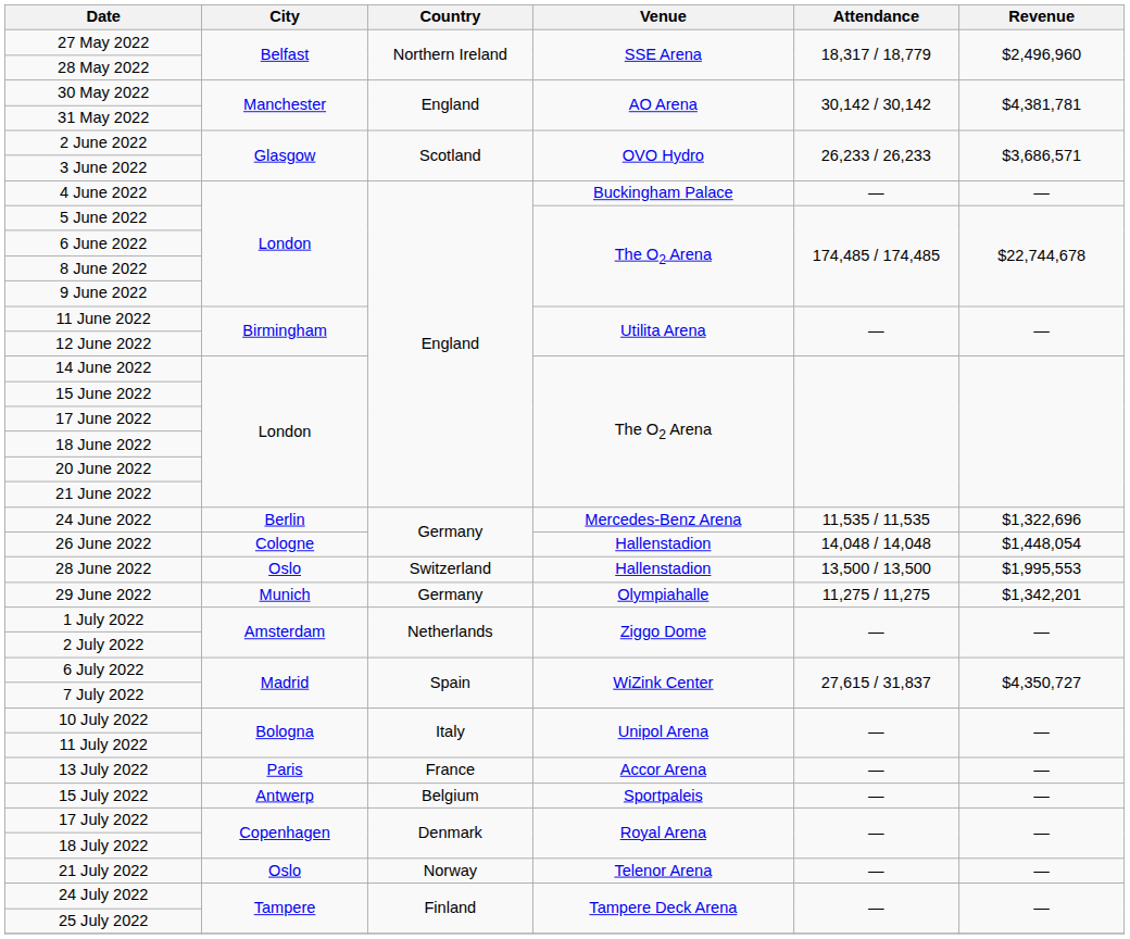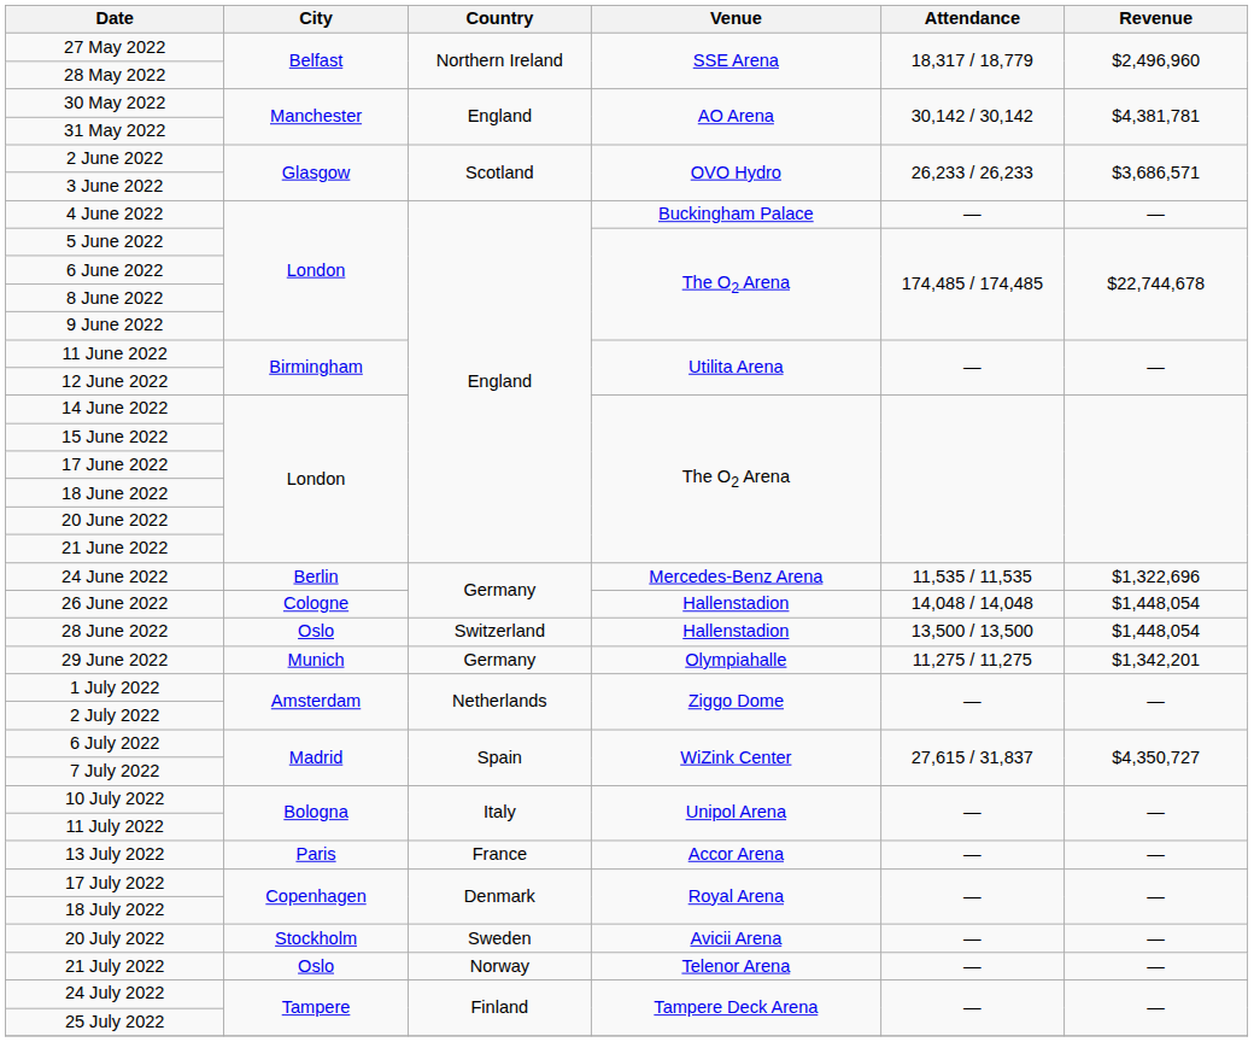28 June 2022 | Revenue: $1,995,553 -> $1,448,054
- row: 15 July 2022 | Antwerp | Belgium | Sportpaleis | — | —
+ row: 20 July 2022 | Stockholm | Sweden | Avicii Arena | — | —
